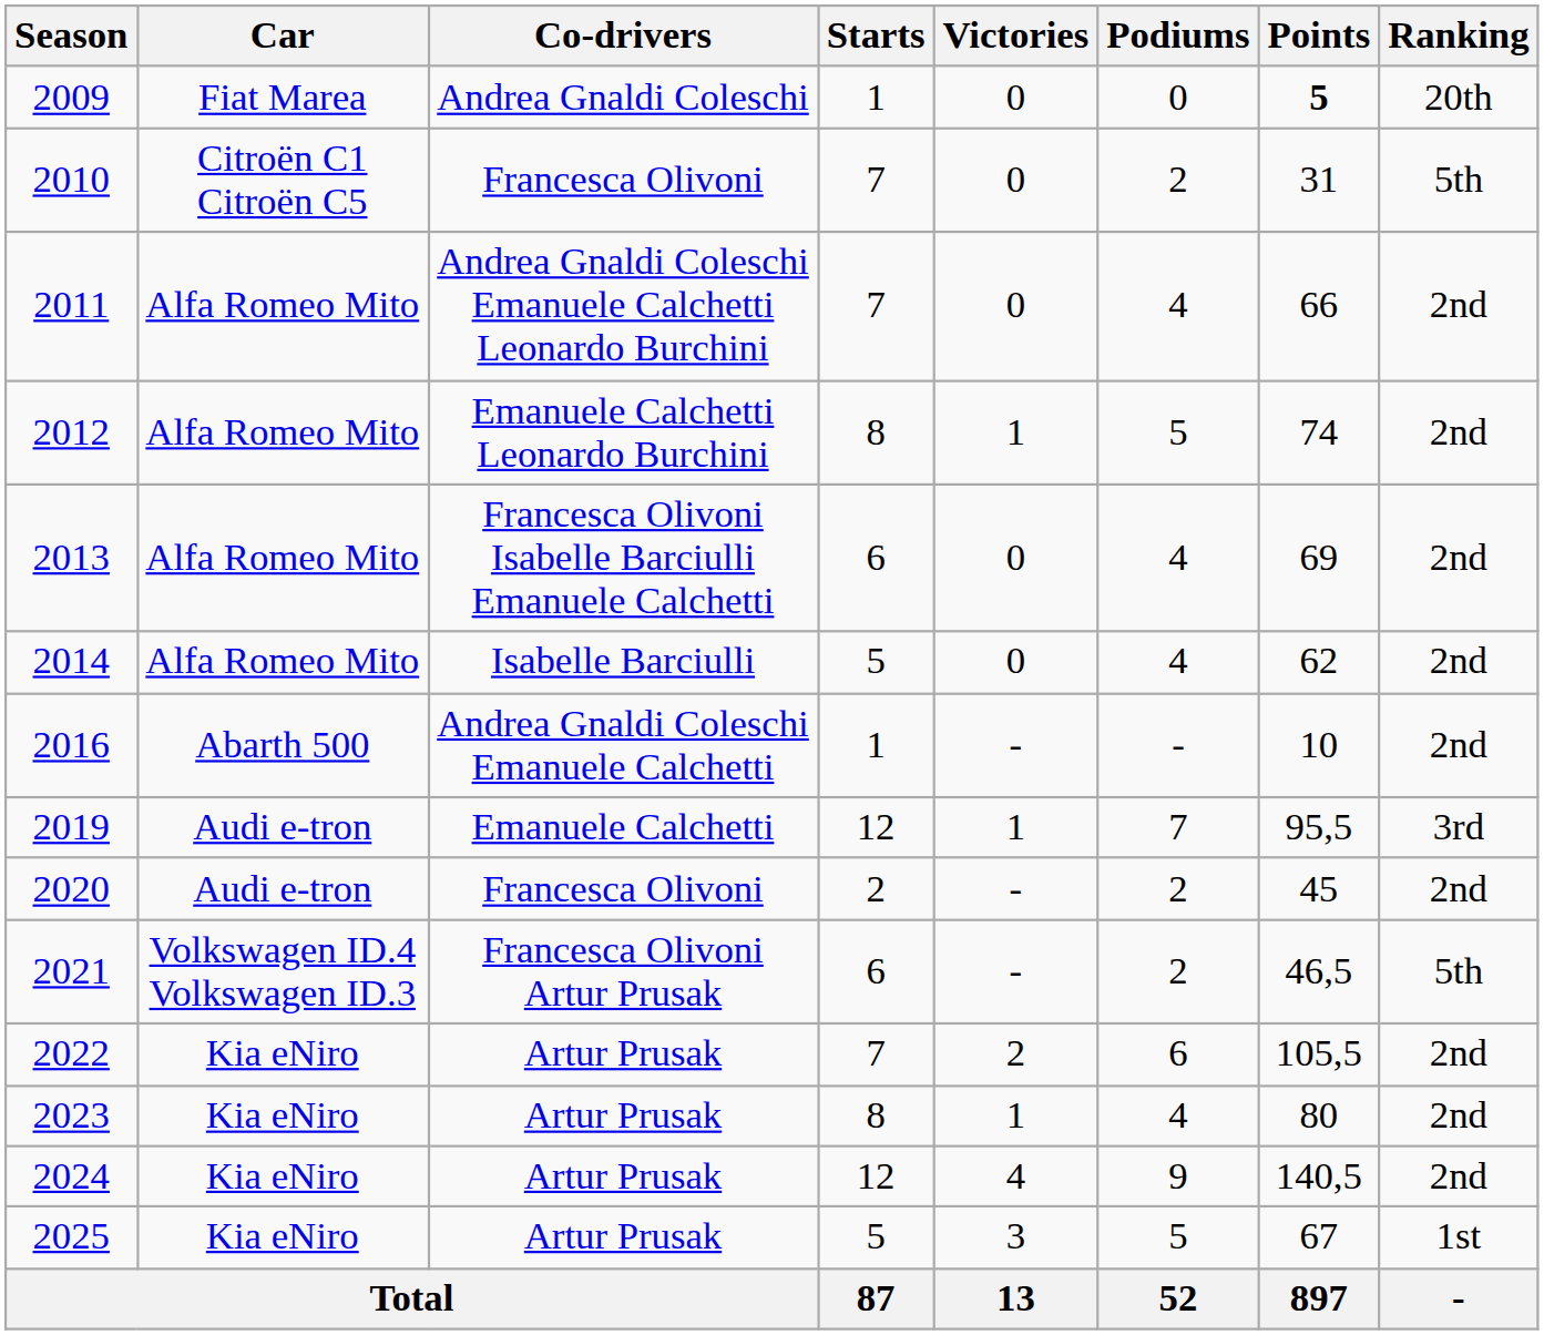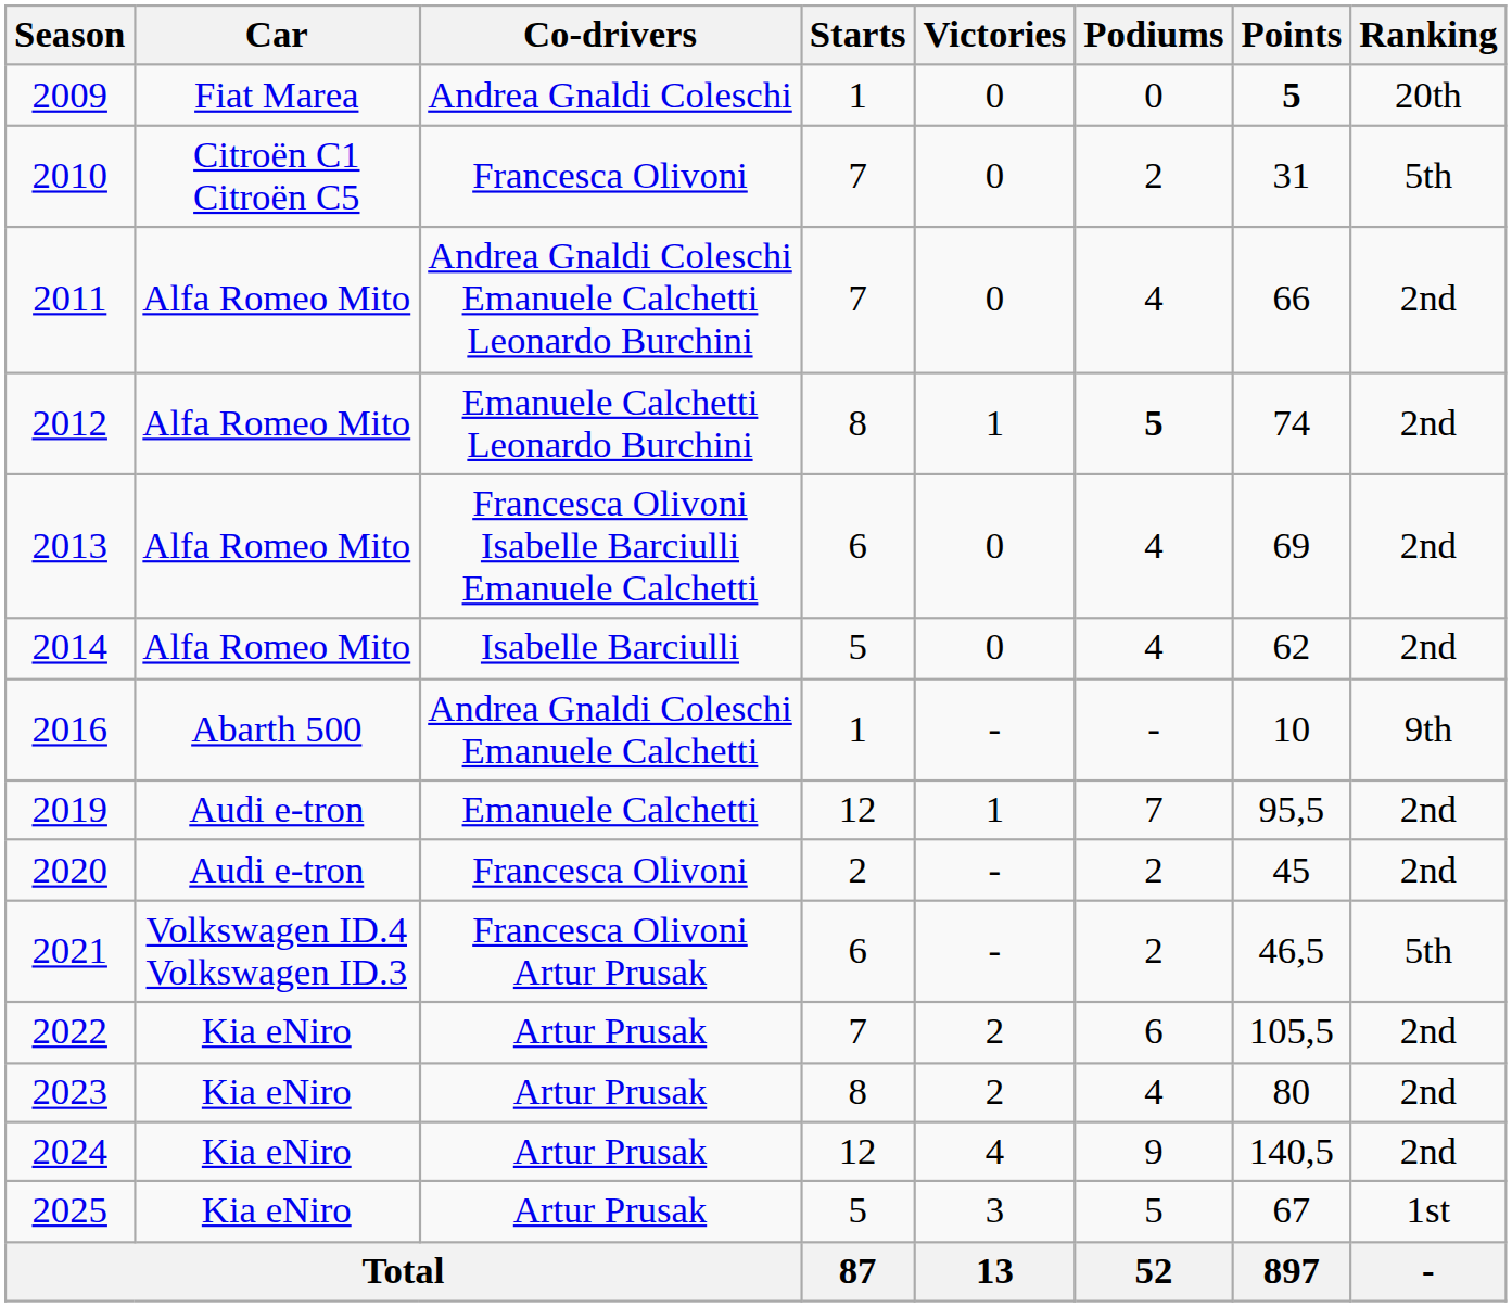2012 | Podiums: normal -> bold
2016 | Ranking: 2nd -> 9th
2019 | Ranking: 3rd -> 2nd
2023 | Victories: 1 -> 2
